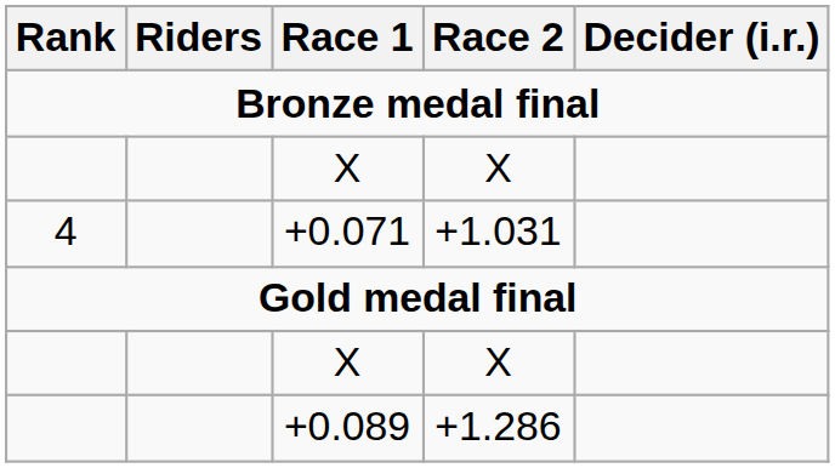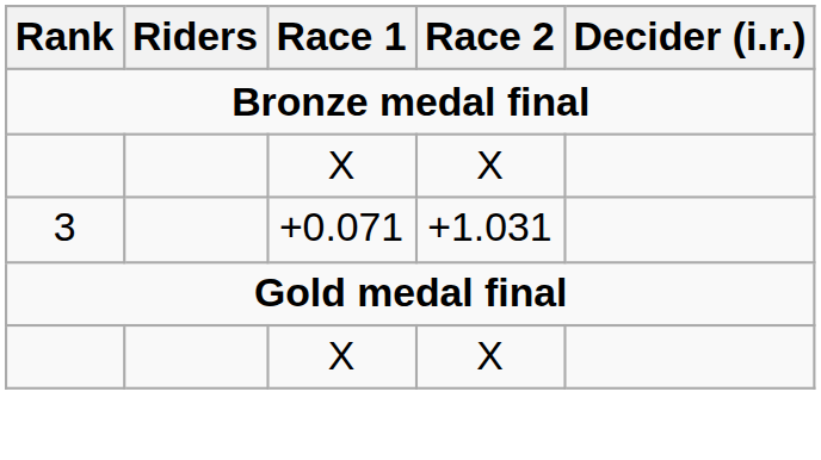+0.071 | Rank: 4 -> 3
- row: +0.089 | +1.286
